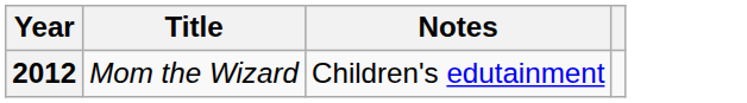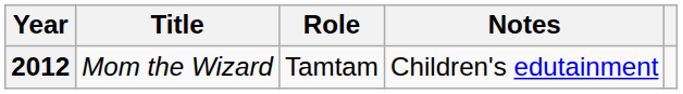+ column: Role | Tamtam
